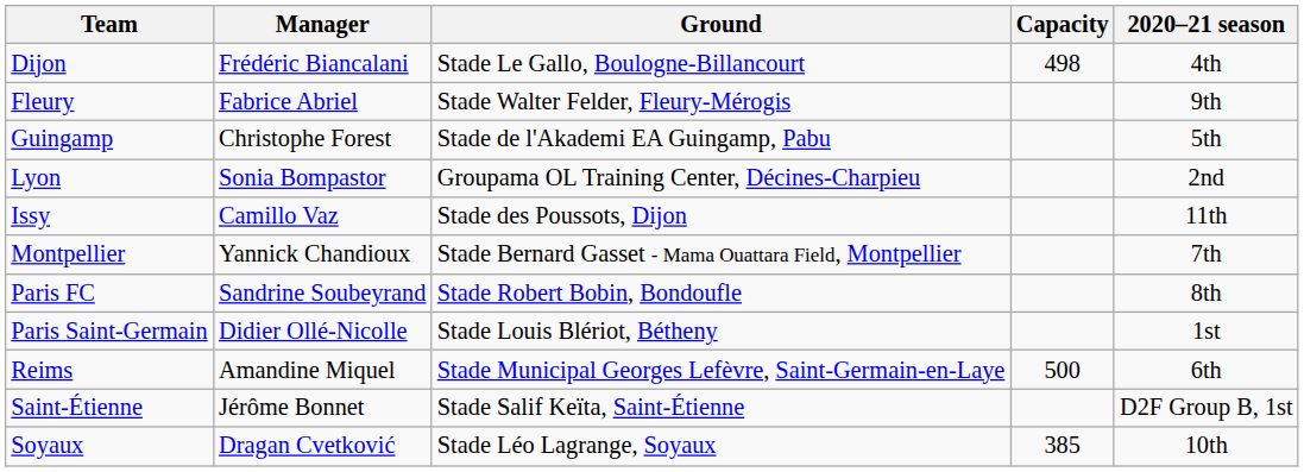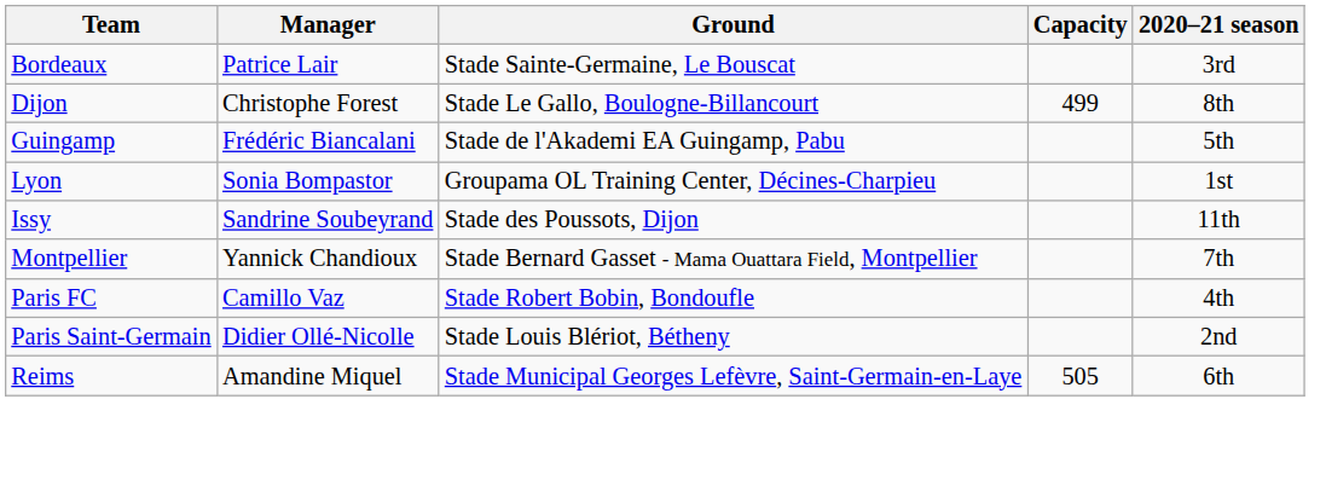+ row: Bordeaux | Patrice Lair | Stade Sainte-Germaine, Le Bouscat | 3rd
Dijon | Manager: Frédéric Biancalani -> Christophe Forest
Dijon | Capacity: 498 -> 499
Dijon | 2020–21 season: 4th -> 8th
- row: Fleury | Fabrice Abriel | Stade Walter Felder, Fleury-Mérogis | 9th
Guingamp | Manager: Christophe Forest -> Frédéric Biancalani
Lyon | 2020–21 season: 2nd -> 1st
Issy | Manager: Camillo Vaz -> Sandrine Soubeyrand
Paris FC | Manager: Sandrine Soubeyrand -> Camillo Vaz
Paris FC | 2020–21 season: 8th -> 4th
Paris Saint-Germain | 2020–21 season: 1st -> 2nd
Reims | Capacity: 500 -> 505
- row: Saint-Étienne | Jérôme Bonnet | Stade Salif Keïta, Saint-Étienne | D2F Group B, 1st
- row: Soyaux | Dragan Cvetković | Stade Léo Lagrange, Soyaux | 385 | 10th
